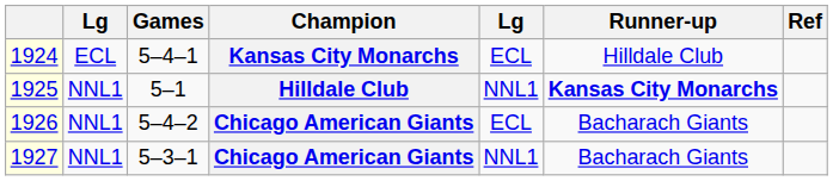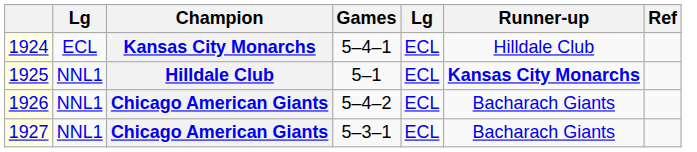columns swapped: Champion <-> Games
1925 | column 5: NNL1 -> ECL
1927 | column 5: NNL1 -> ECL
